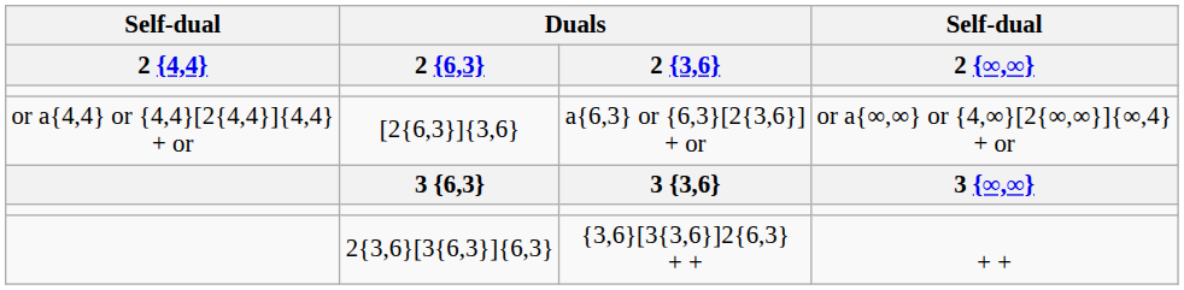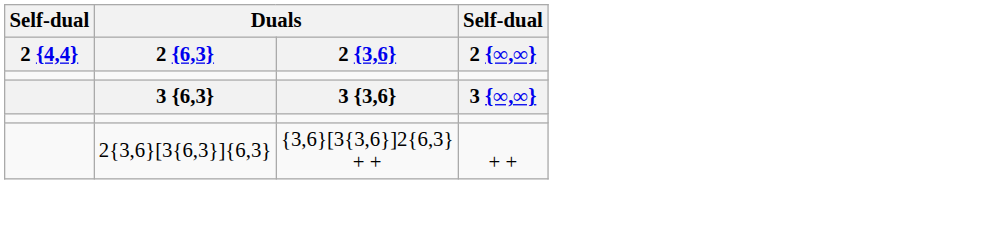- row: or a{4,4} or {4,4}[2{4,4}]{4,4} + or | [2{6,3}]{3,6} | a{6,3} or {6,3}[2{3,6}] + or | or a{∞,∞} or {4,∞}[2{∞,∞}]{∞,4} + or
